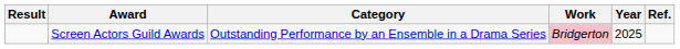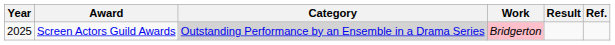columns swapped: Year <-> Result
Screen Actors Guild Awards | Category: no background -> lightgrey background
